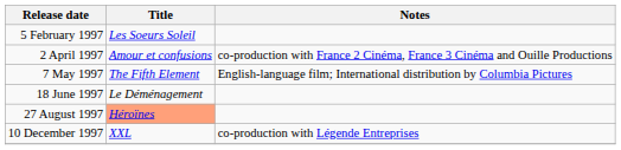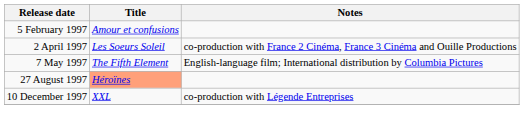5 February 1997 | Title: Les Soeurs Soleil -> Amour et confusions
2 April 1997 | Title: Amour et confusions -> Les Soeurs Soleil
- row: 18 June 1997 | Le Déménagement
